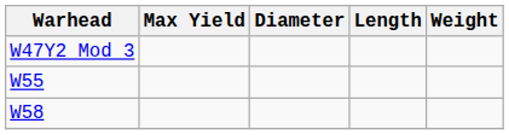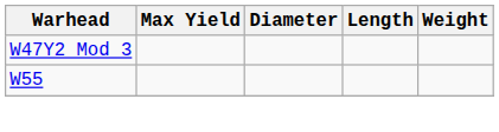- row: W58
